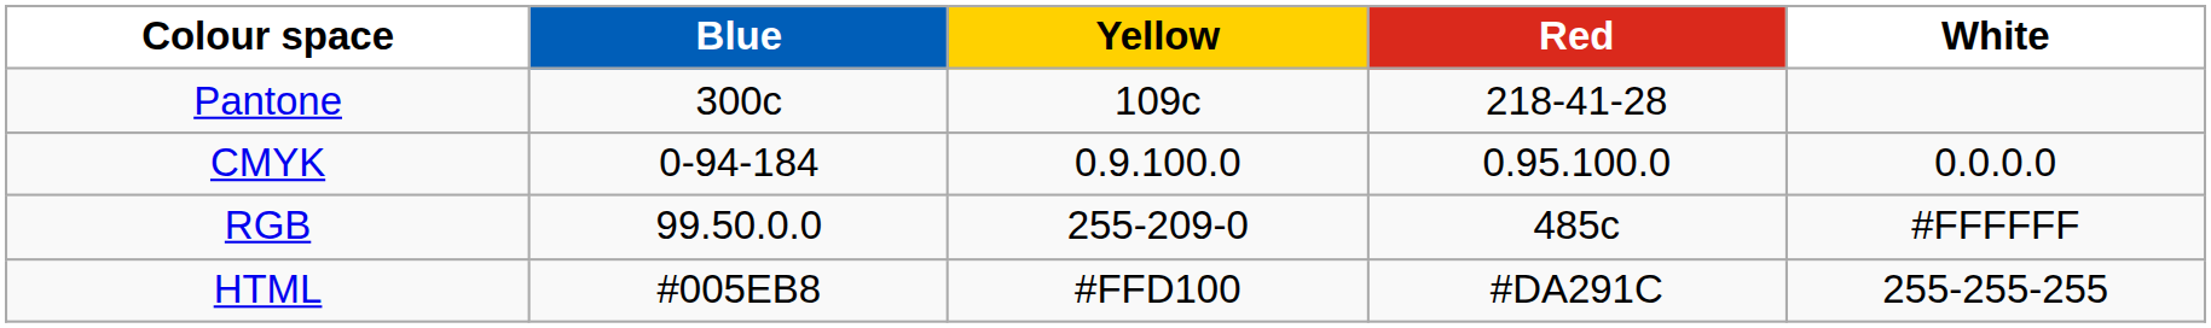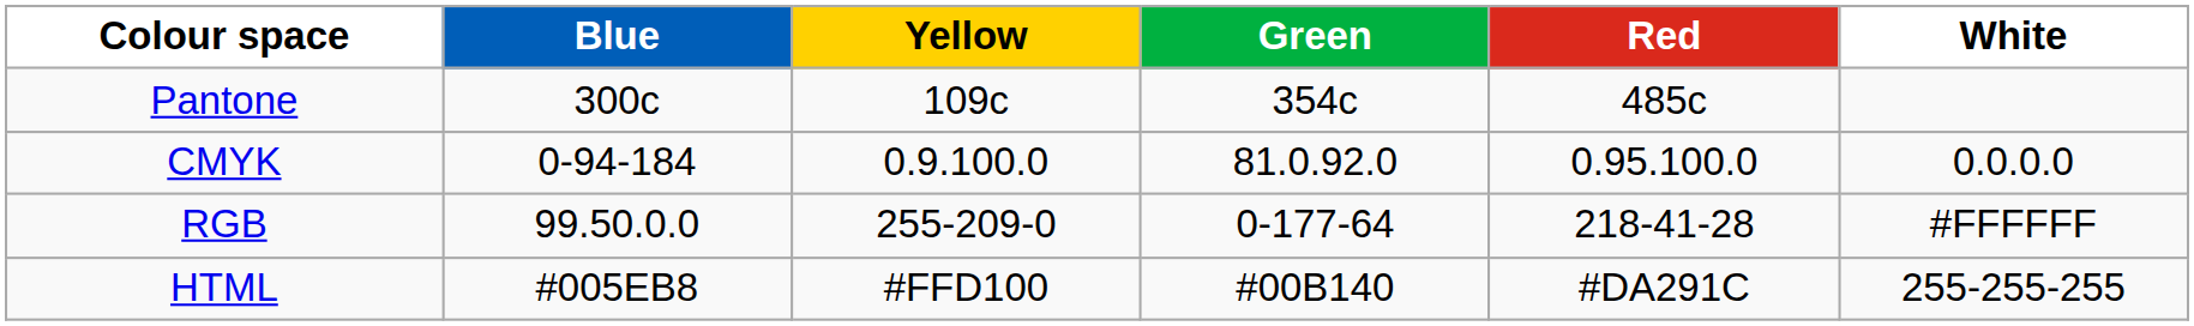+ column: Green | 354c | 81.0.92.0 | 0-177-64 | #00B140
Pantone | Red: 218-41-28 -> 485c
RGB | Red: 485c -> 218-41-28
